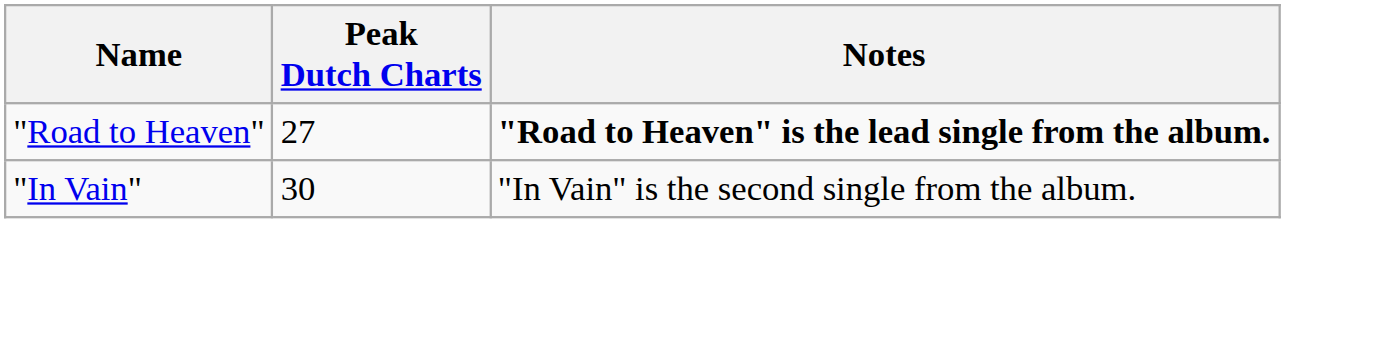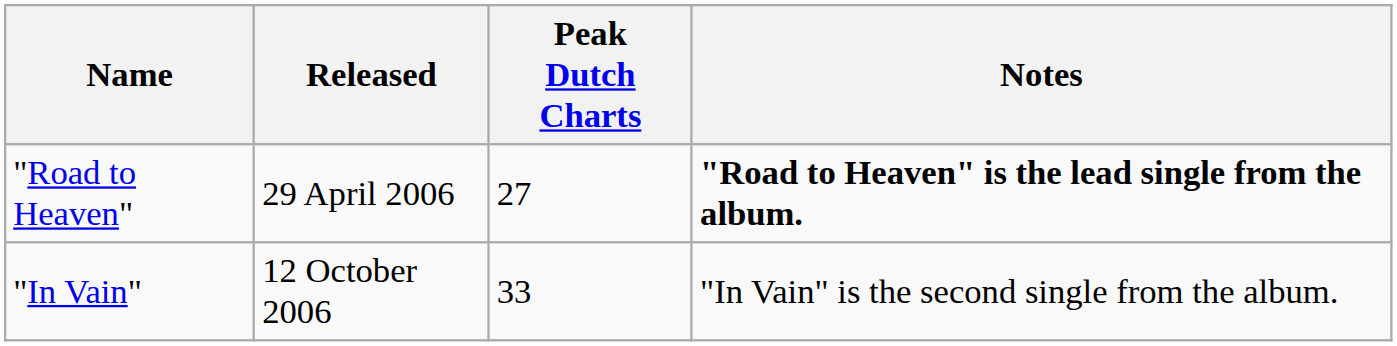+ column: Released | 29 April 2006 | 12 October 2006
"In Vain" | Peak Dutch Charts: 30 -> 33
